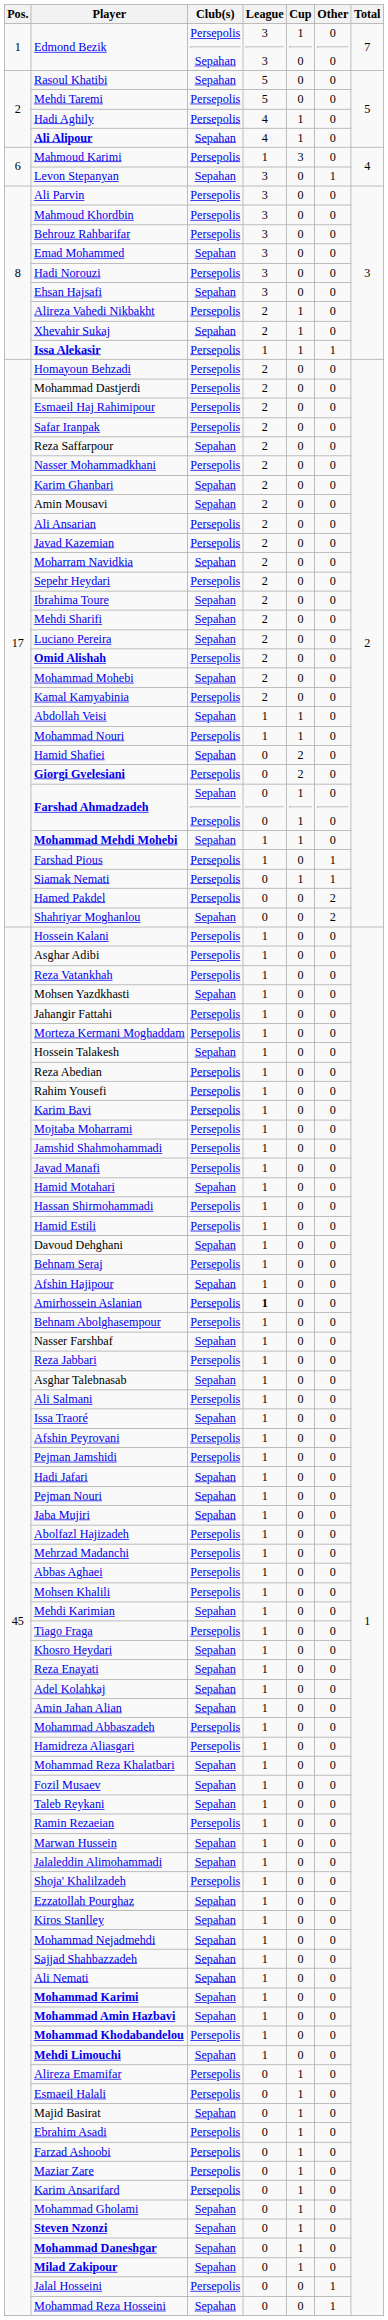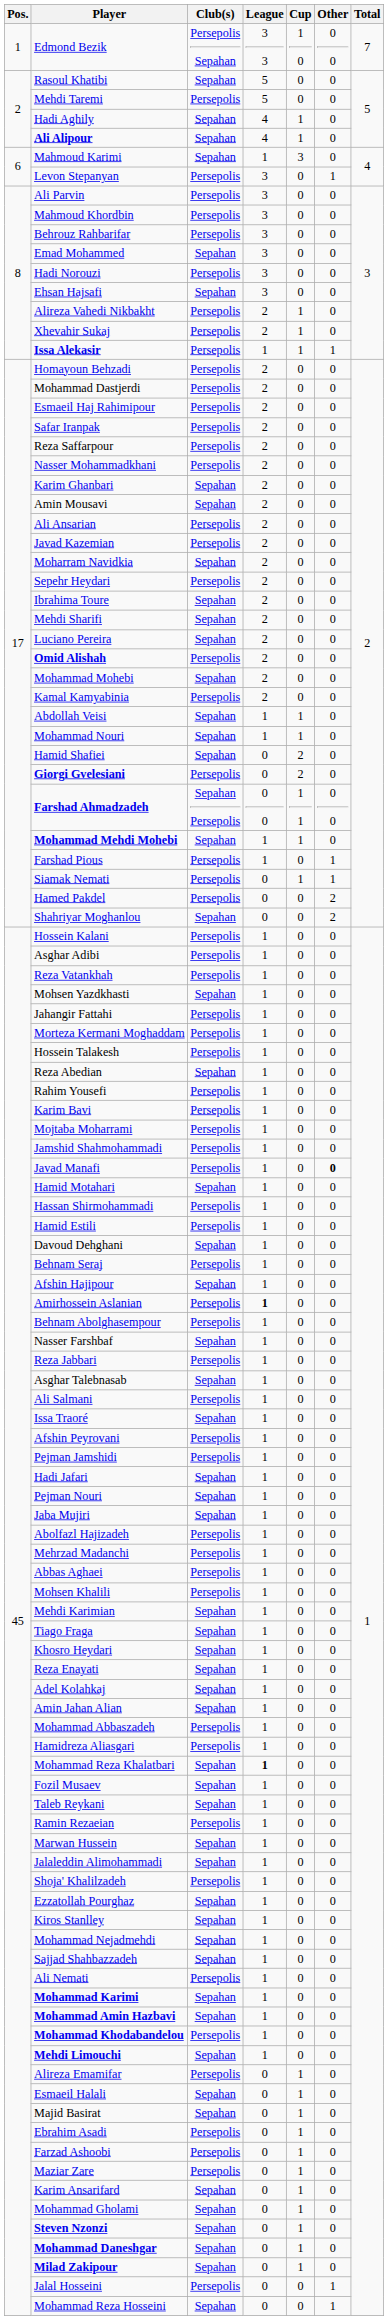Hadi Aghily | Club(s): Persepolis -> Sepahan
Mahmoud Karimi | Club(s): Persepolis -> Sepahan
Levon Stepanyan | Club(s): Sepahan -> Persepolis
Xhevahir Sukaj | Club(s): Sepahan -> Persepolis
Reza Saffarpour | Club(s): Sepahan -> Persepolis
Mohammad Nouri | Club(s): Persepolis -> Sepahan
Hossein Talakesh | Club(s): Sepahan -> Persepolis
Reza Abedian | Club(s): Persepolis -> Sepahan
Javad Manafi | Other: normal -> bold
Tiago Fraga | Club(s): Persepolis -> Sepahan
Mohammad Reza Khalatbari | League: normal -> bold
Ali Nemati | Club(s): Sepahan -> Persepolis
Esmaeil Halali | Club(s): Persepolis -> Sepahan
Karim Ansarifard | Club(s): Persepolis -> Sepahan
